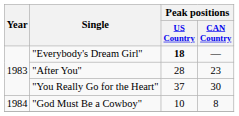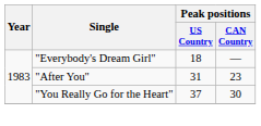"Everybody's Dream Girl" | Peak positions / US Country: bold -> normal
"After You" | Peak positions / US Country: 28 -> 31
- row: 1984 | "God Must Be a Cowboy" | 10 | 8
